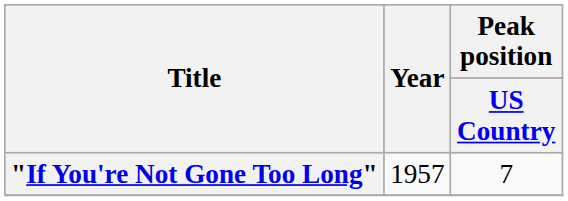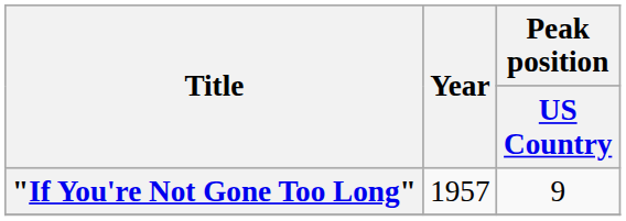"If You're Not Gone Too Long" | Peak position / US Country: 7 -> 9
